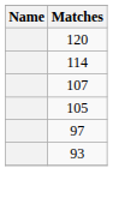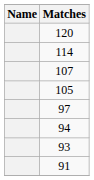+ row: 94
+ row: 91
